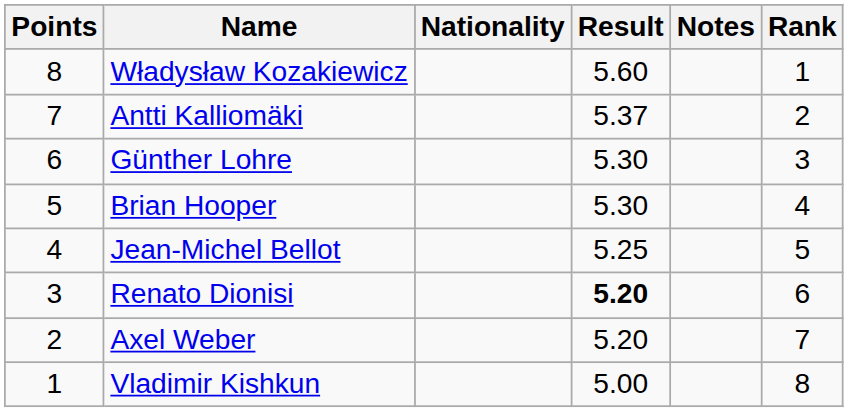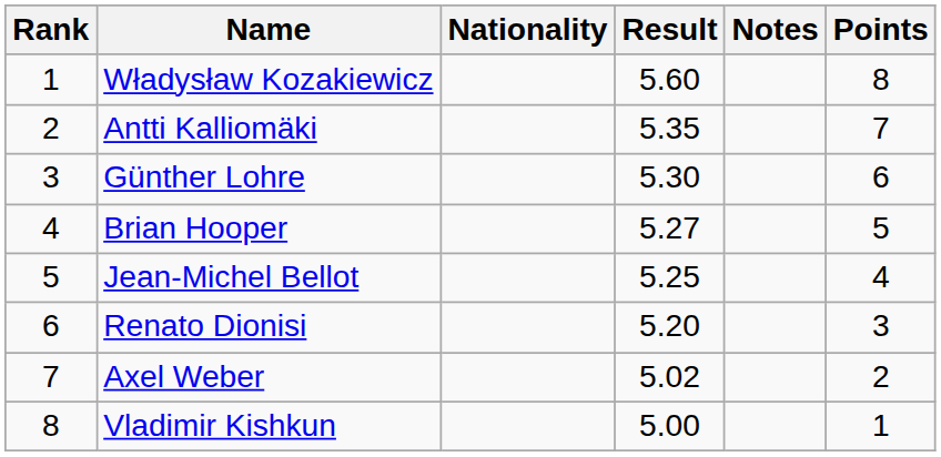columns swapped: Rank <-> Points
Antti Kalliomäki | Result: 5.37 -> 5.35
Brian Hooper | Result: 5.30 -> 5.27
Renato Dionisi | Result: bold -> normal
Axel Weber | Result: 5.20 -> 5.02
